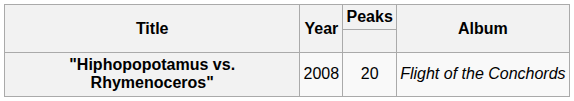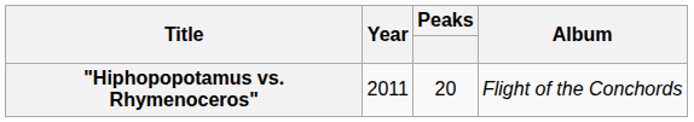"Hiphopopotamus vs. Rhymenoceros" | Year: 2008 -> 2011
